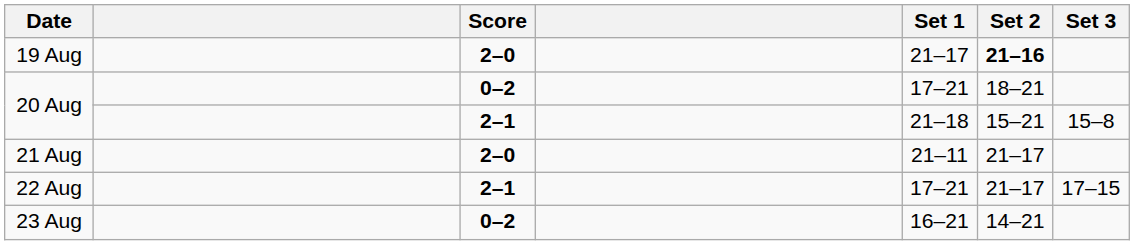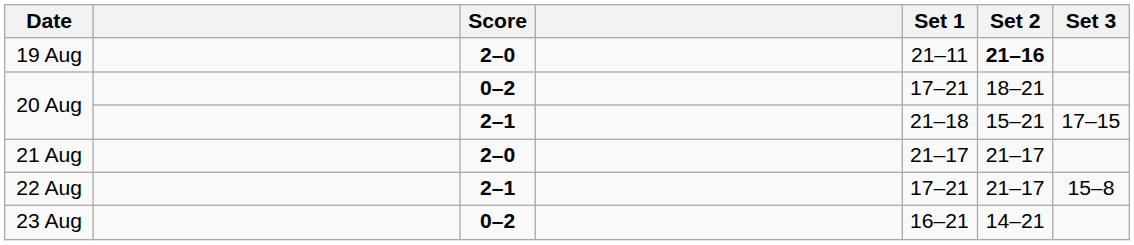19 Aug | Set 1: 21–17 -> 21–11
20 Aug / 2–1 | Set 3: 15–8 -> 17–15
21 Aug | Set 1: 21–11 -> 21–17
22 Aug | Set 3: 17–15 -> 15–8
